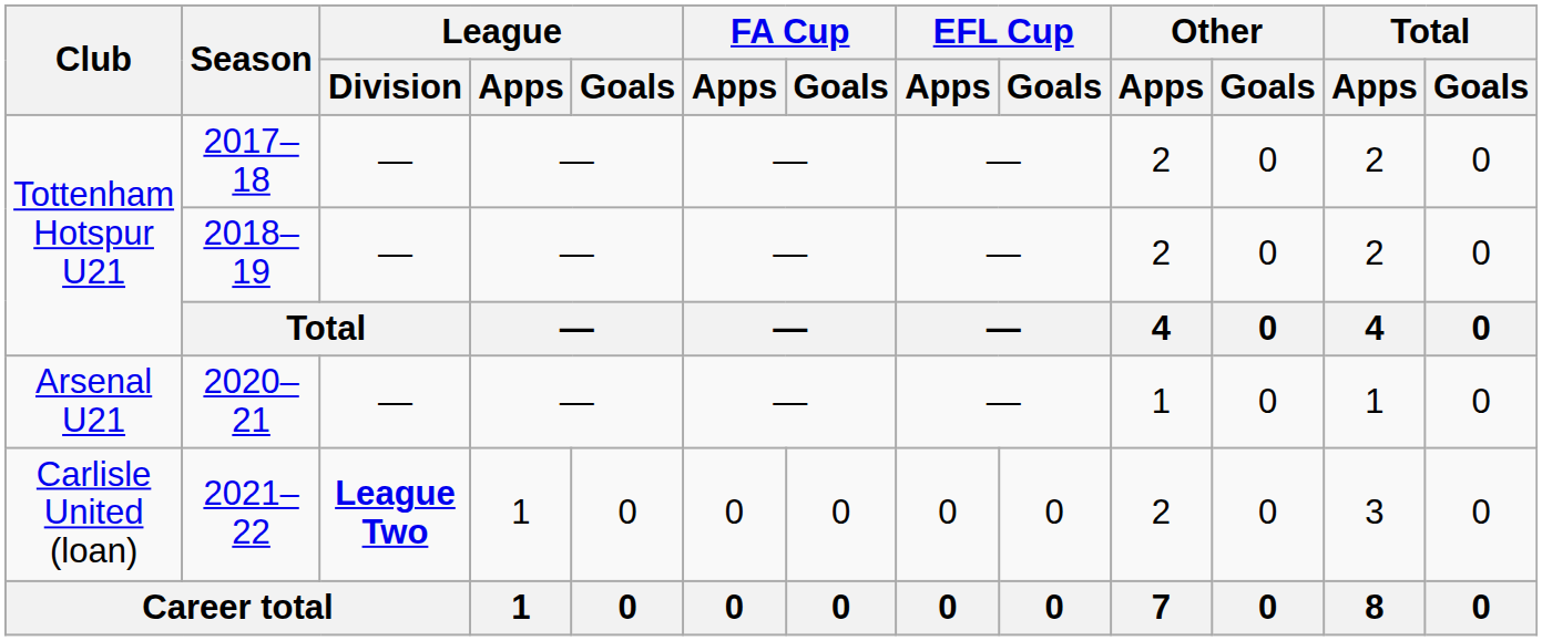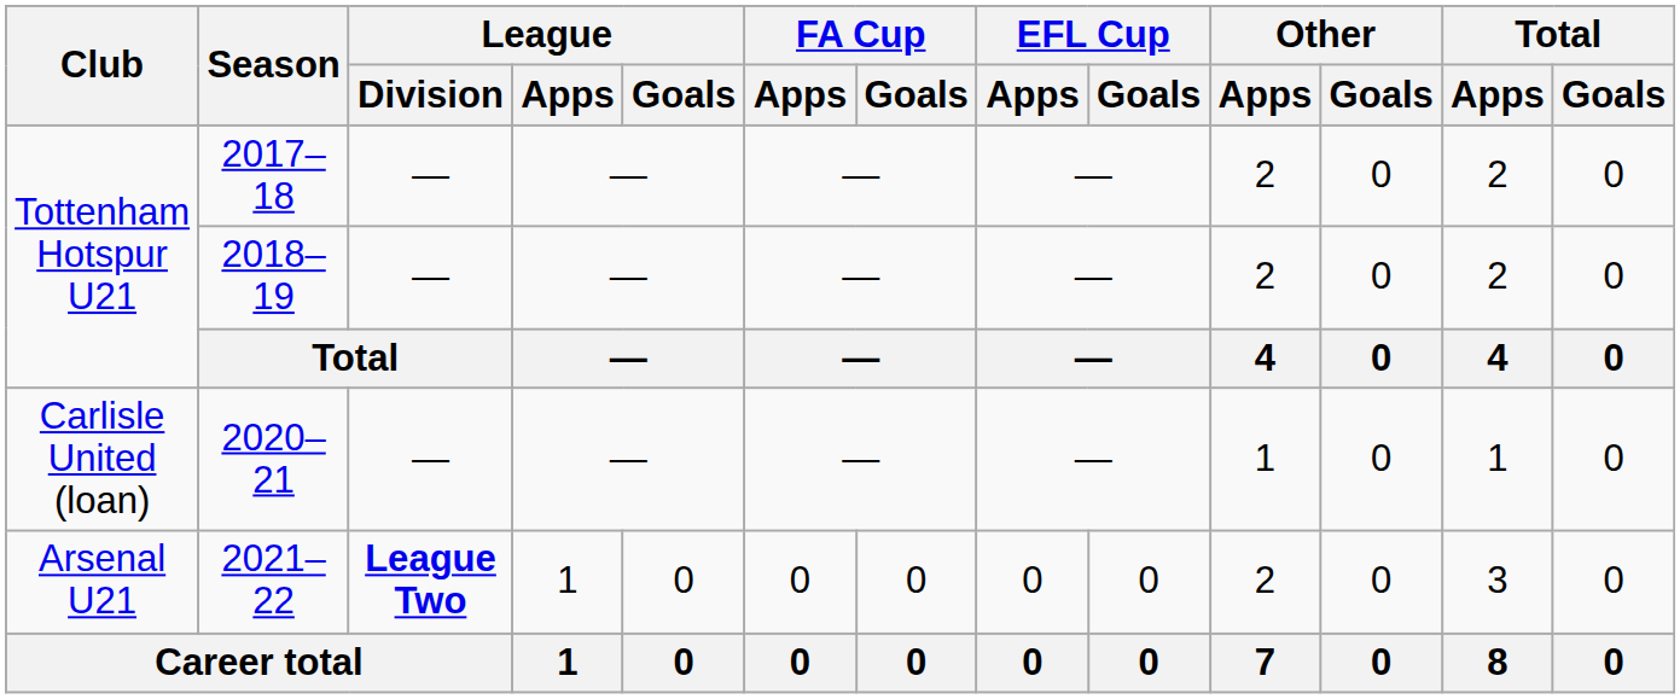2020–21 | Club: Arsenal U21 -> Carlisle United (loan)
2021–22 | Club: Carlisle United (loan) -> Arsenal U21
